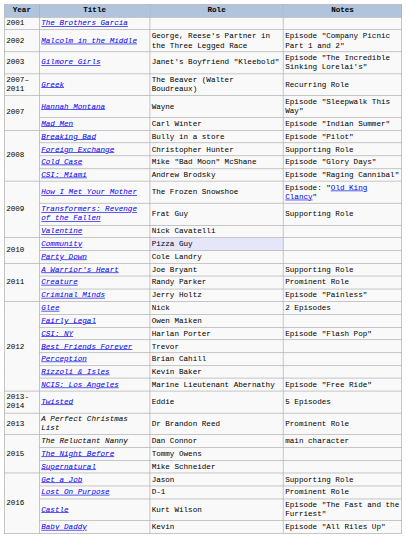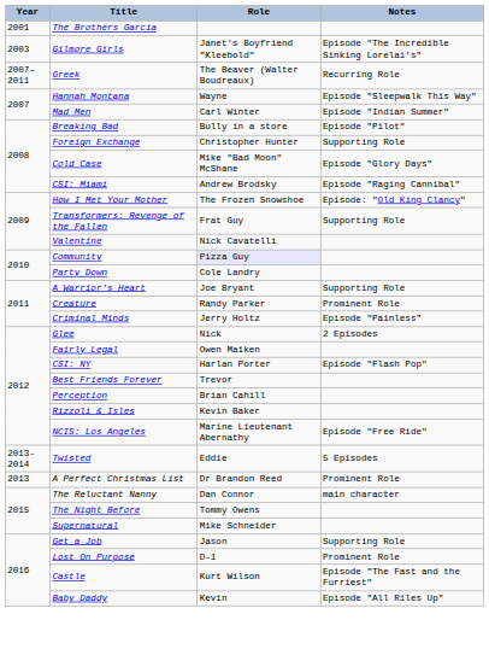- row: 2002 | Malcolm in the Middle | George, Reese's Partner in the Three Legged Race | Episode "Company Picnic Part 1 and 2"
